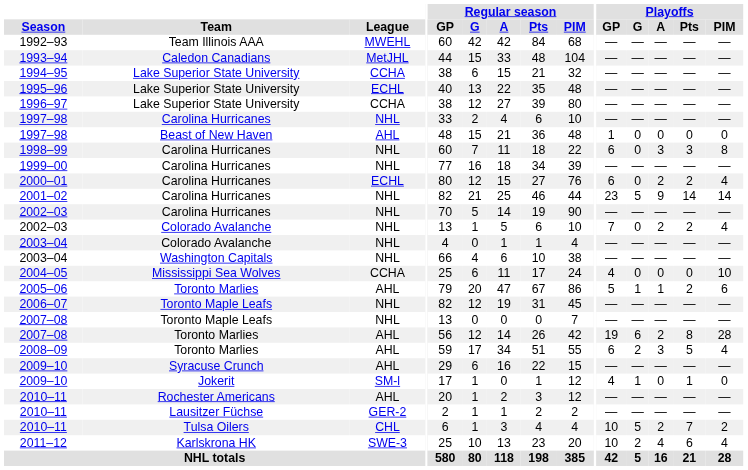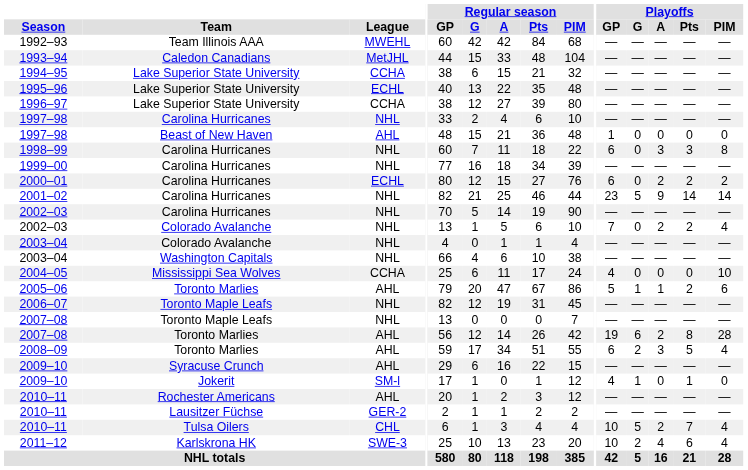2000–01 | Playoffs / PIM: 4 -> 2
2010–11 / Tulsa Oilers | Playoffs / PIM: 2 -> 4
